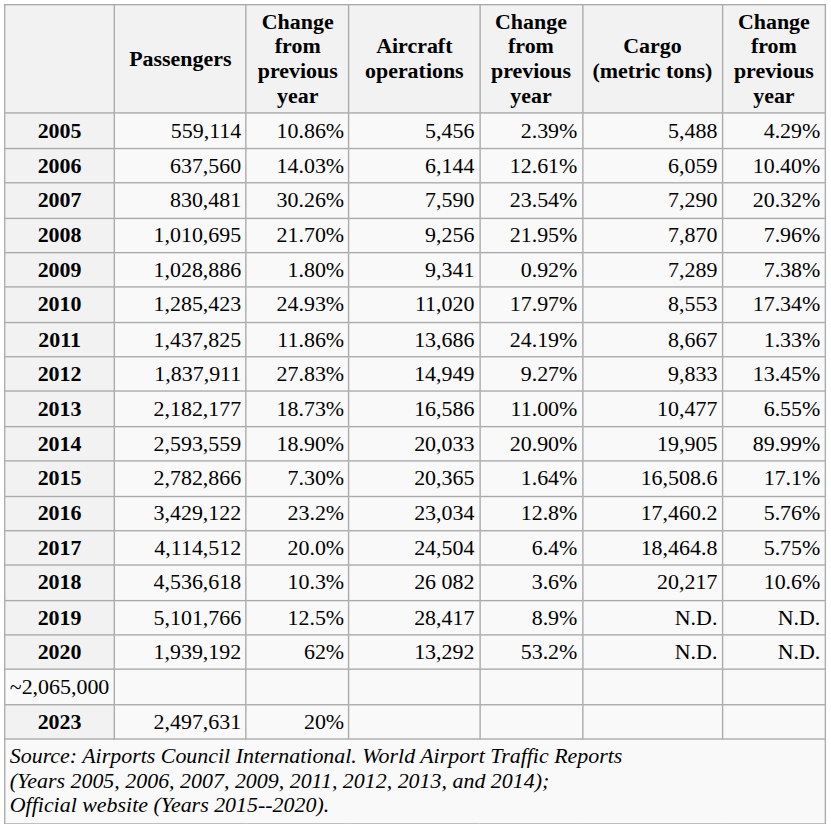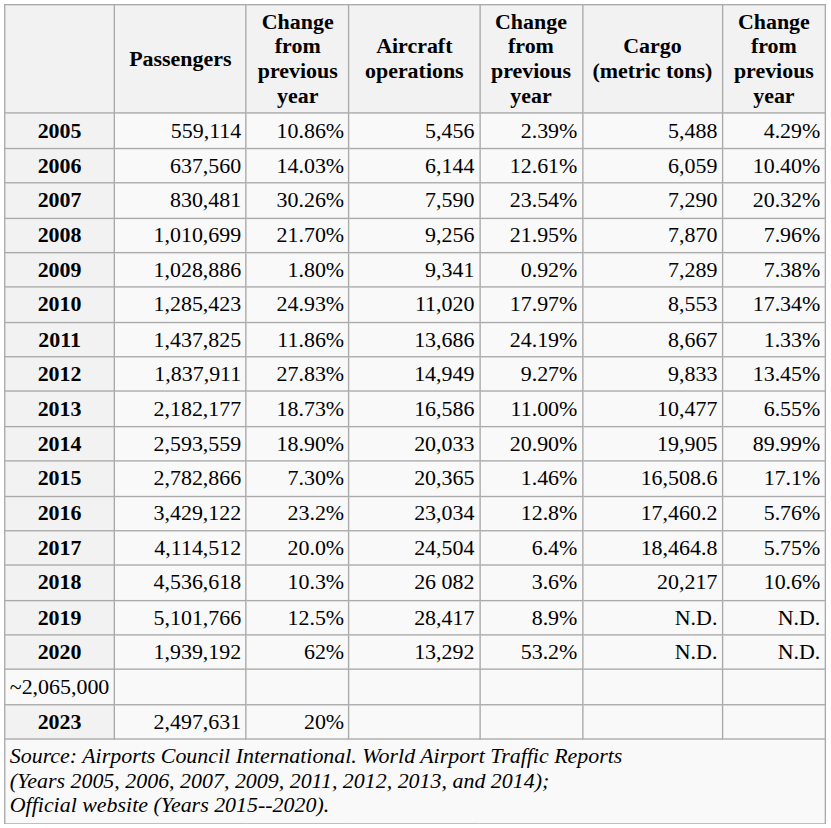2008 | Passengers: 1,010,695 -> 1,010,699
2015 | column 5: 1.64% -> 1.46%
